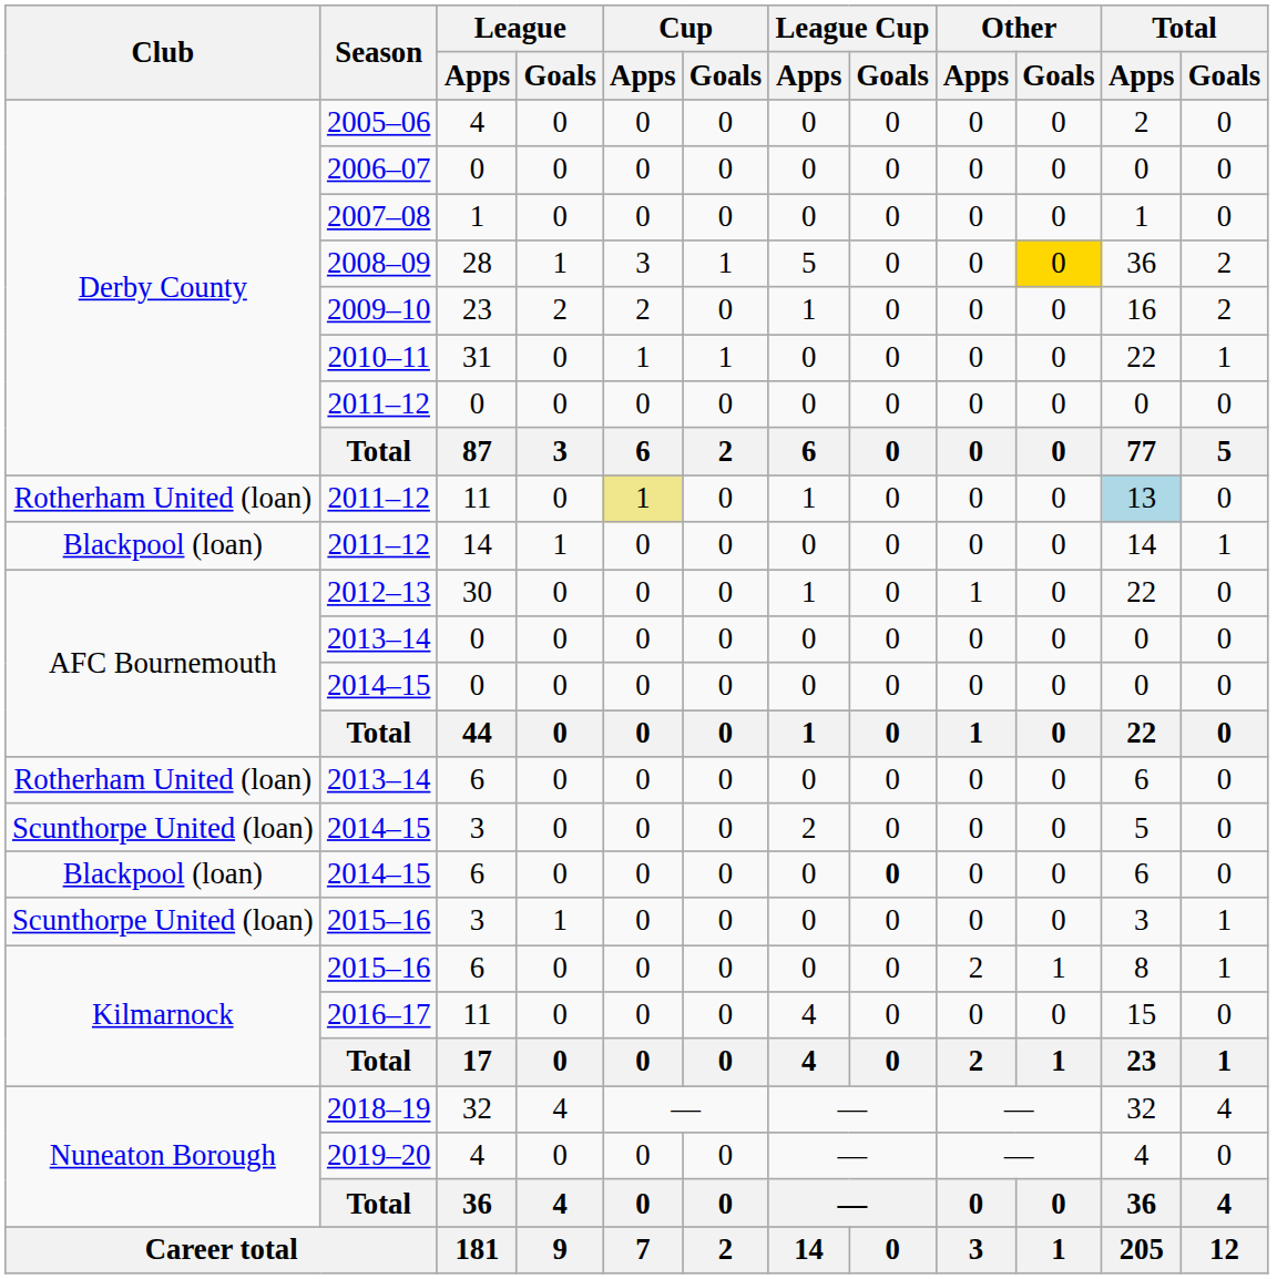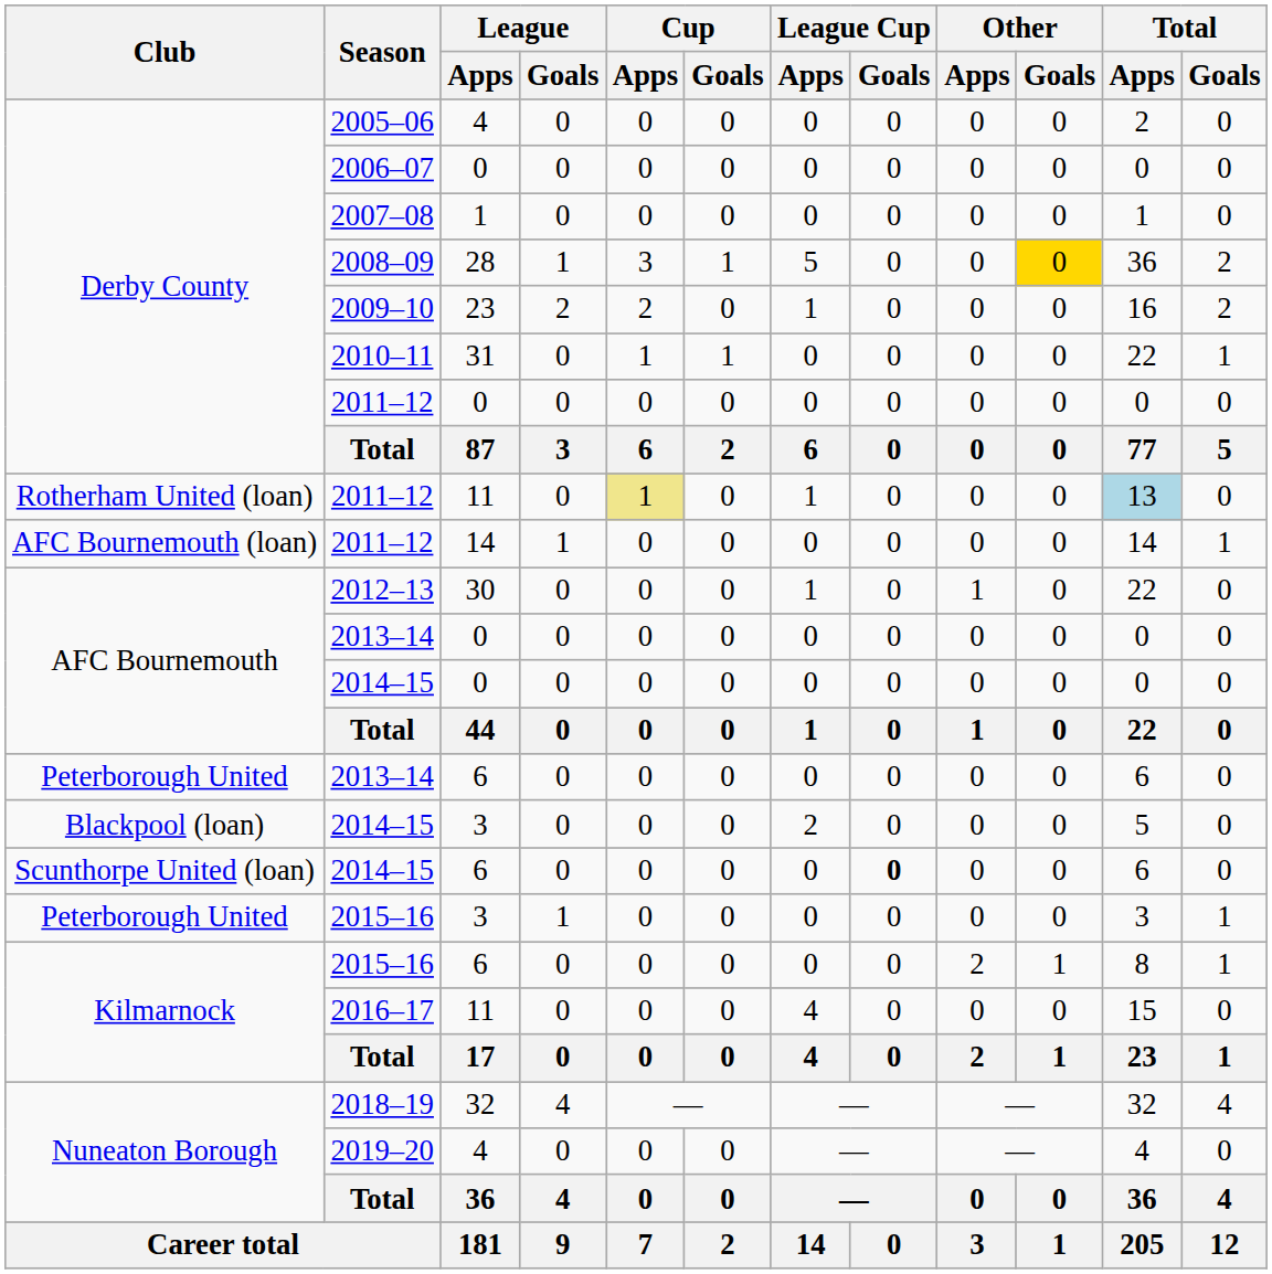2011–12 / 14 | Club: Blackpool (loan) -> AFC Bournemouth (loan)
2013–14 / 6 | Club: Rotherham United (loan) -> Peterborough United
2014–15 / 3 | Club: Scunthorpe United (loan) -> Blackpool (loan)
2014–15 / 6 | Club: Blackpool (loan) -> Scunthorpe United (loan)
2015–16 / 3 | Club: Scunthorpe United (loan) -> Peterborough United
